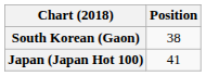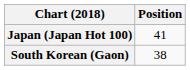rows swapped: Japan (Japan Hot 100) <-> South Korean (Gaon)
